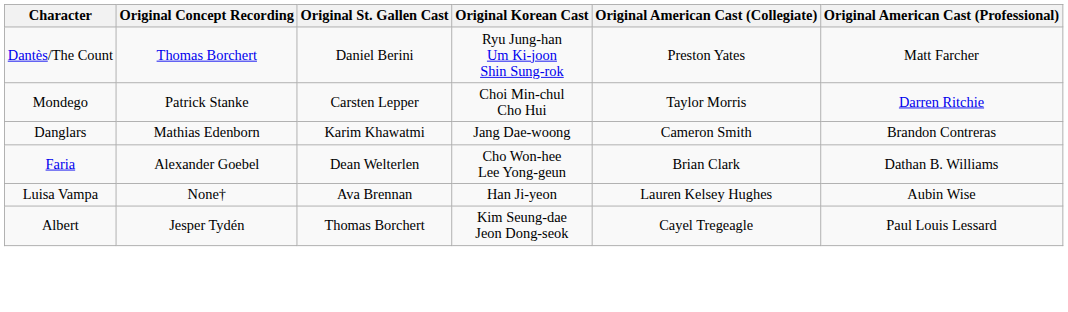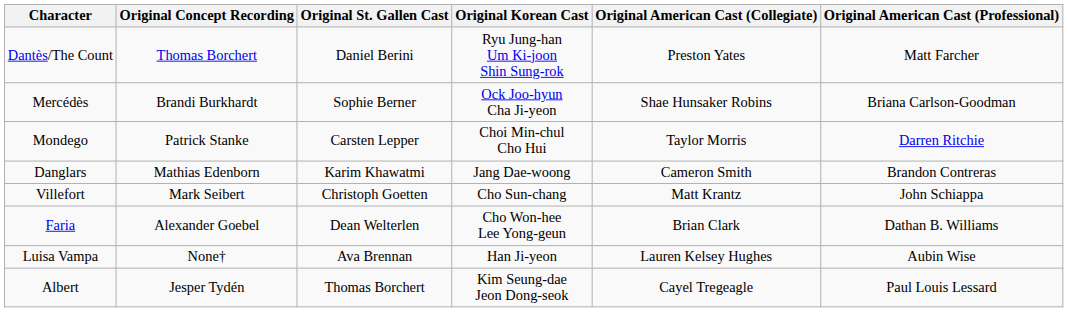+ row: Mercédès | Brandi Burkhardt | Sophie Berner | Ock Joo-hyun Cha Ji-yeon | Shae Hunsaker Robins | Briana Carlson-Goodman
+ row: Villefort | Mark Seibert | Christoph Goetten | Cho Sun-chang | Matt Krantz | John Schiappa
